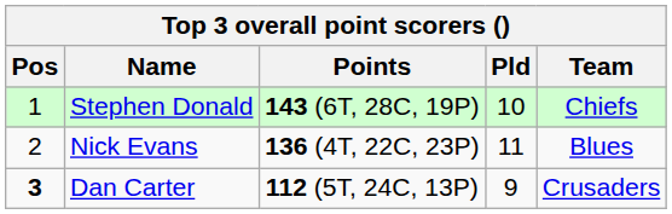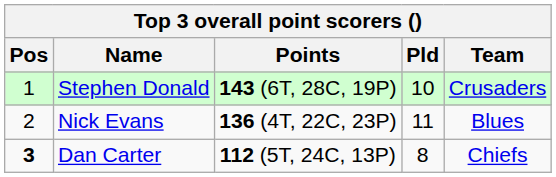Stephen Donald | Team: Chiefs -> Crusaders
Dan Carter | Pld: 9 -> 8
Dan Carter | Team: Crusaders -> Chiefs
